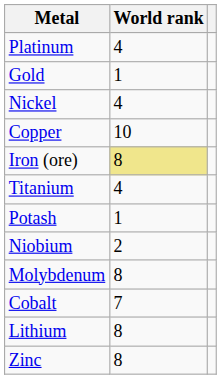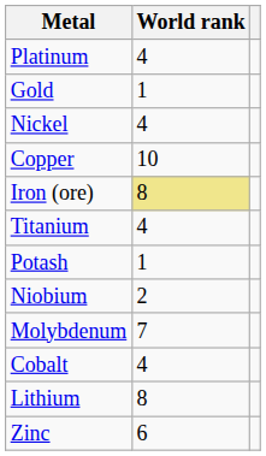Molybdenum | World rank: 8 -> 7
Cobalt | World rank: 7 -> 4
Zinc | World rank: 8 -> 6
